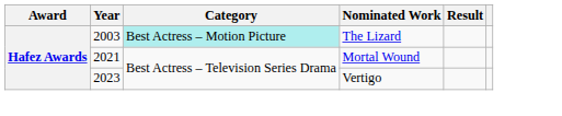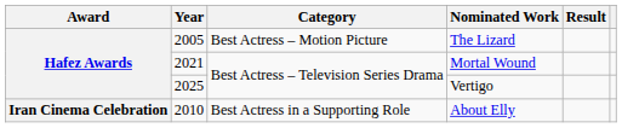The Lizard | Year: 2003 -> 2005
The Lizard | Category: paleturquoise background -> no background
Vertigo | Year: 2023 -> 2025
+ row: Iran Cinema Celebration | 2010 | Best Actress in a Supporting Role | About Elly
